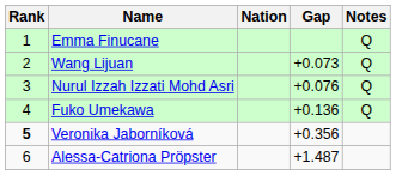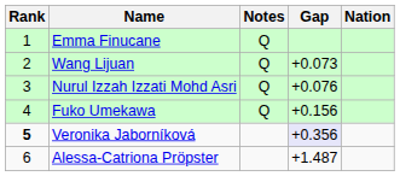columns swapped: Nation <-> Notes
Fuko Umekawa | Gap: +0.136 -> +0.156
Veronika Jaborníková | Gap: no background -> lavender background
